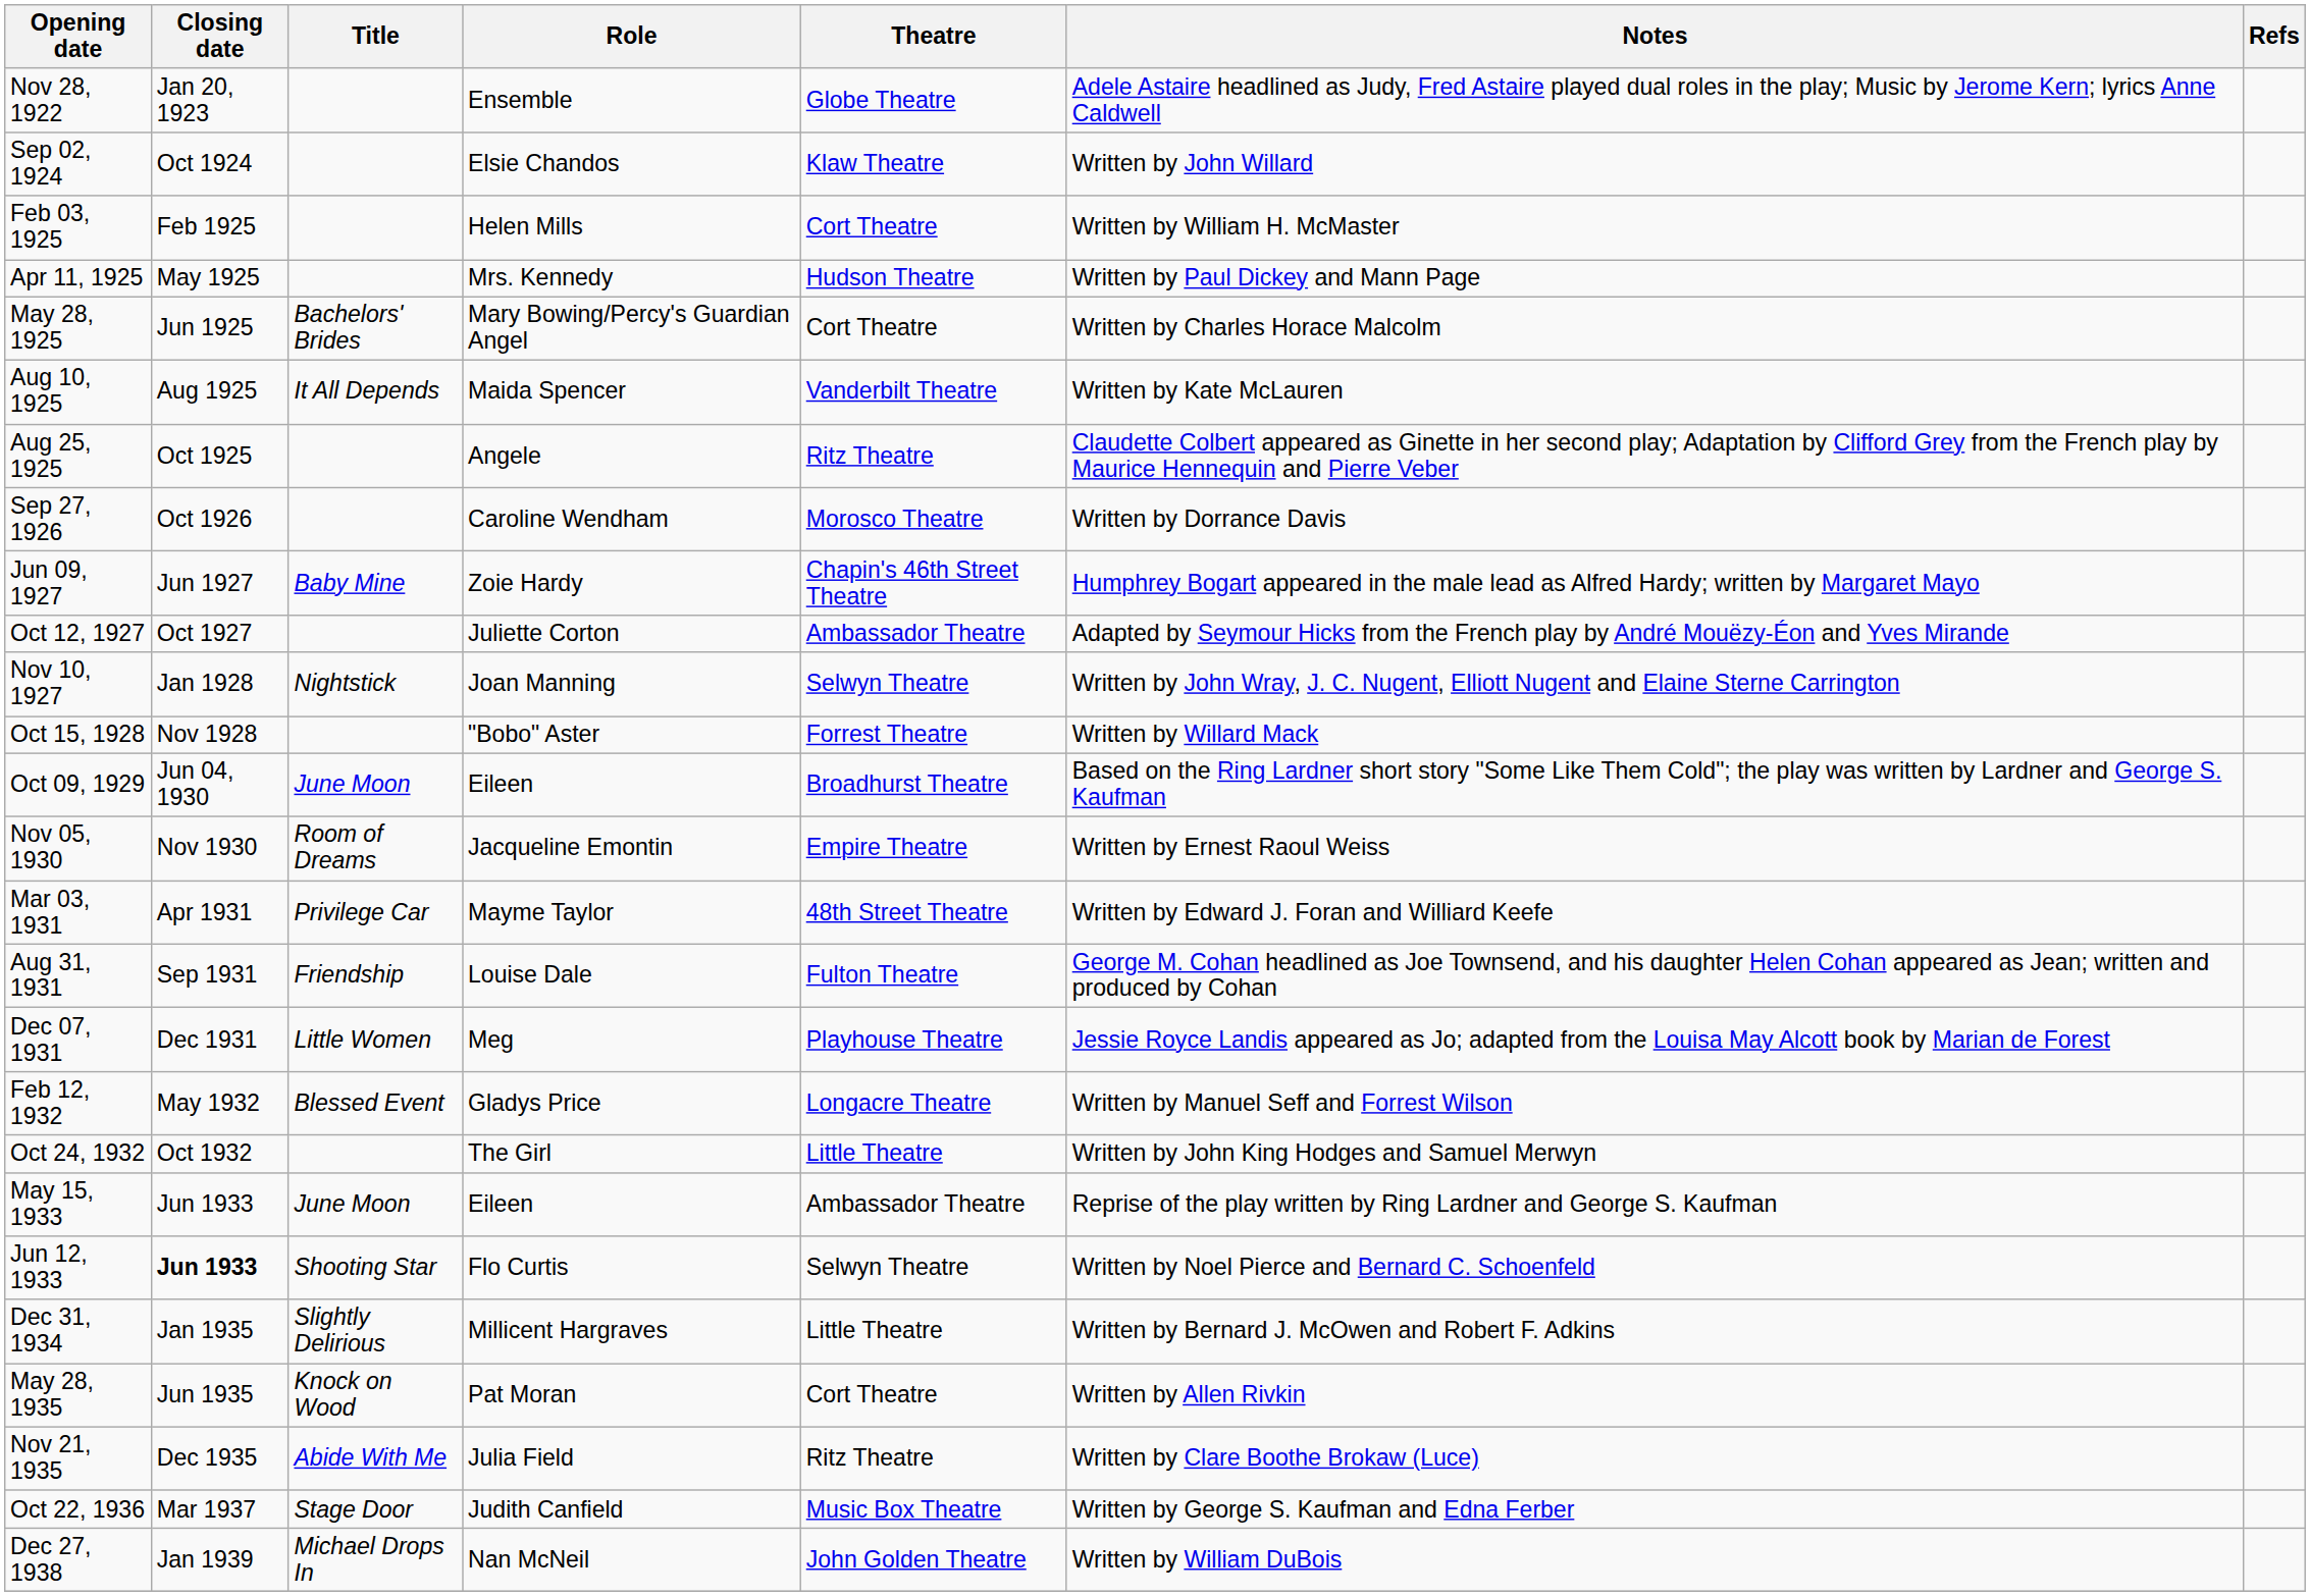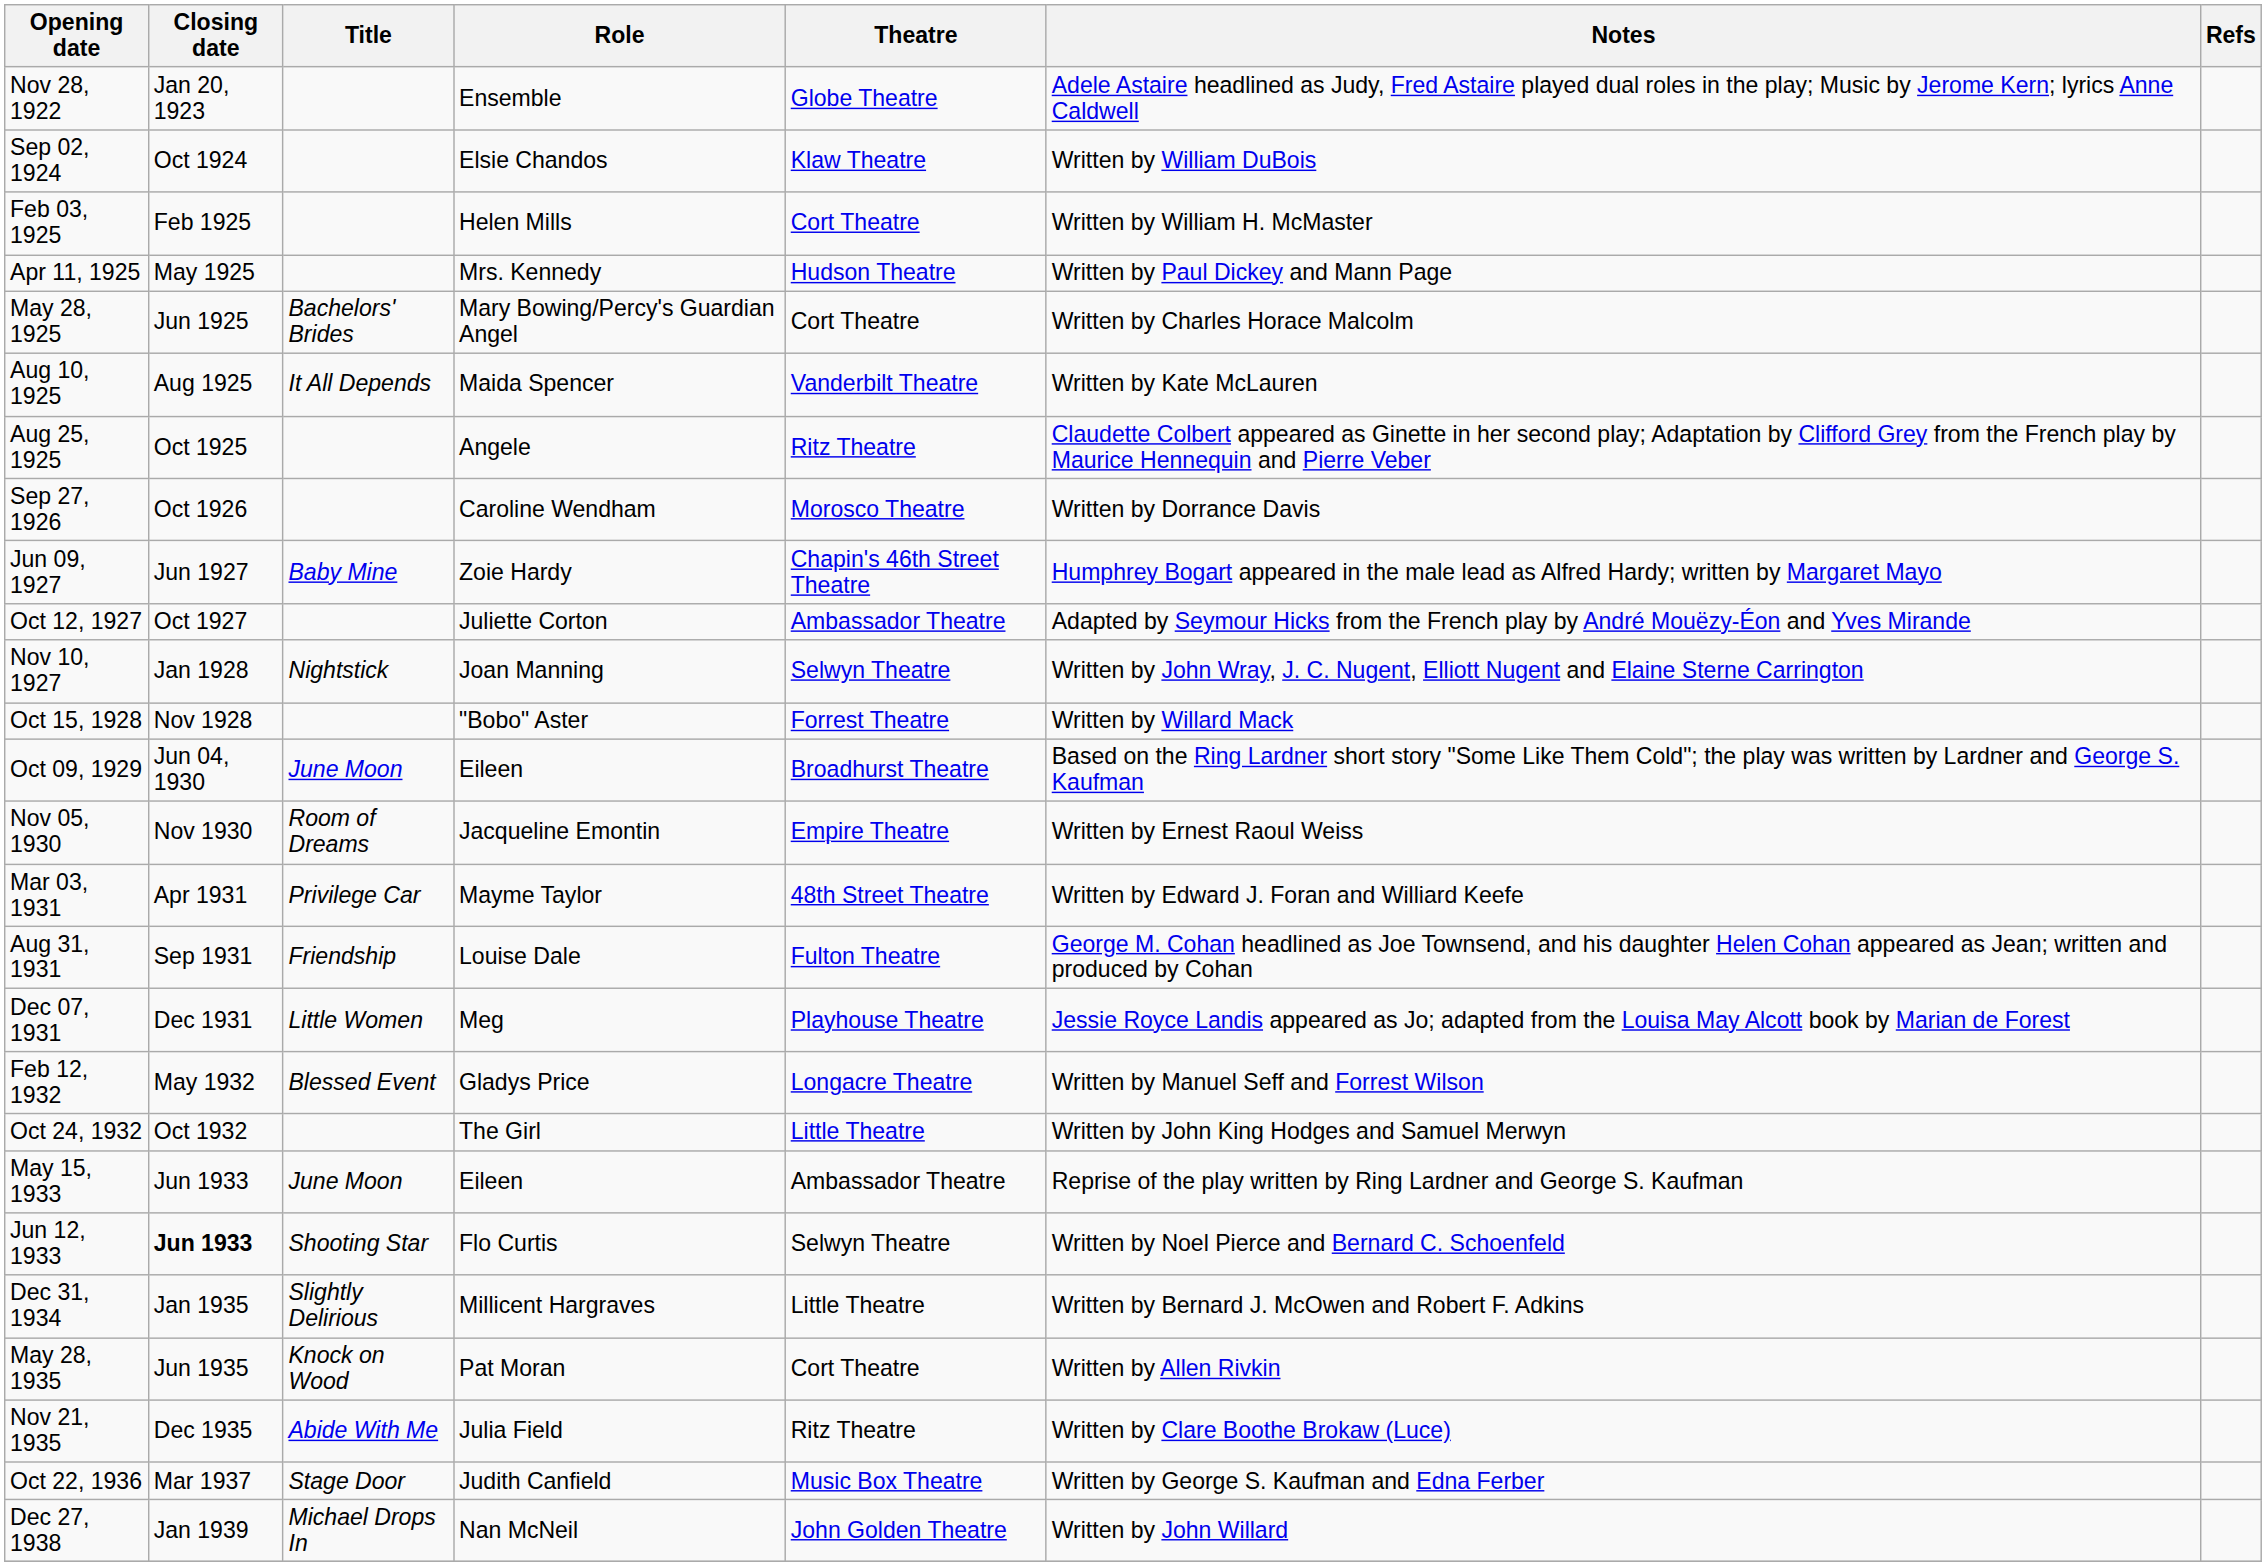Sep 02, 1924 | Notes: Written by John Willard -> Written by William DuBois
Dec 27, 1938 | Notes: Written by William DuBois -> Written by John Willard
